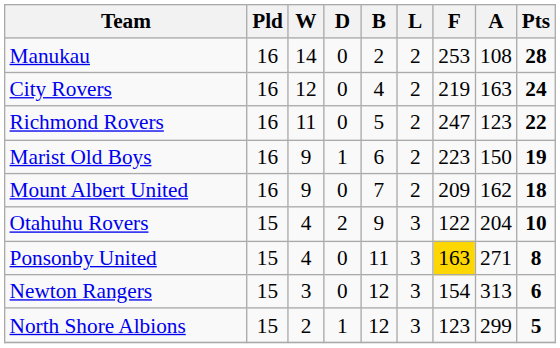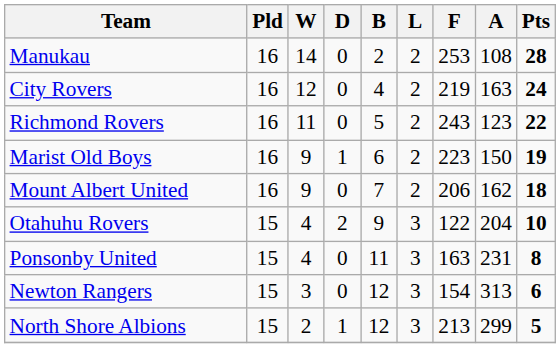Richmond Rovers | F: 247 -> 243
Mount Albert United | F: 209 -> 206
Ponsonby United | F: gold background -> no background
Ponsonby United | A: 271 -> 231
North Shore Albions | F: 123 -> 213
